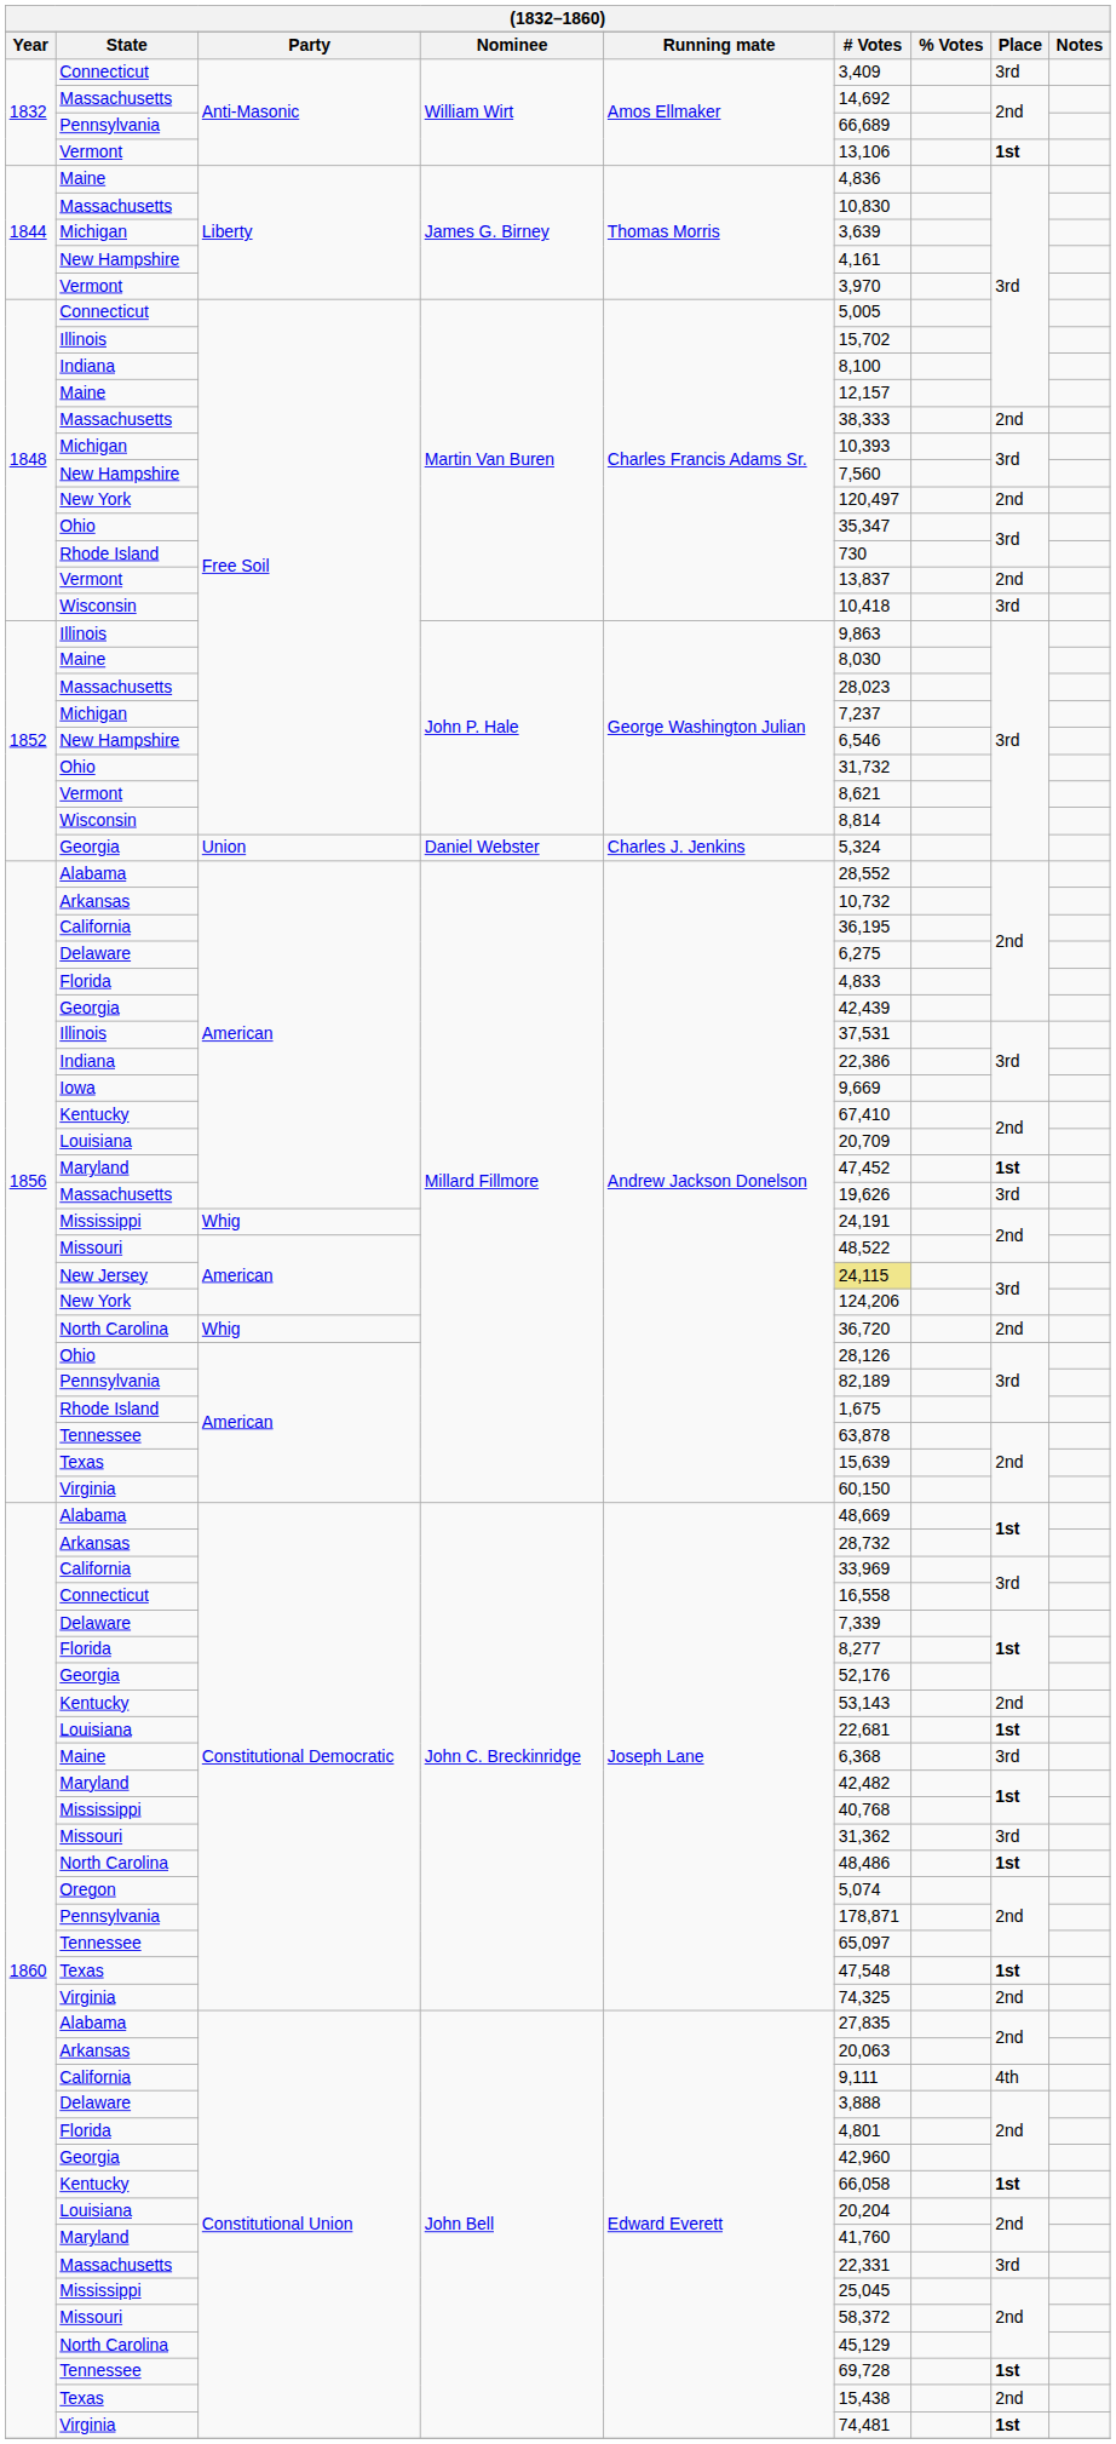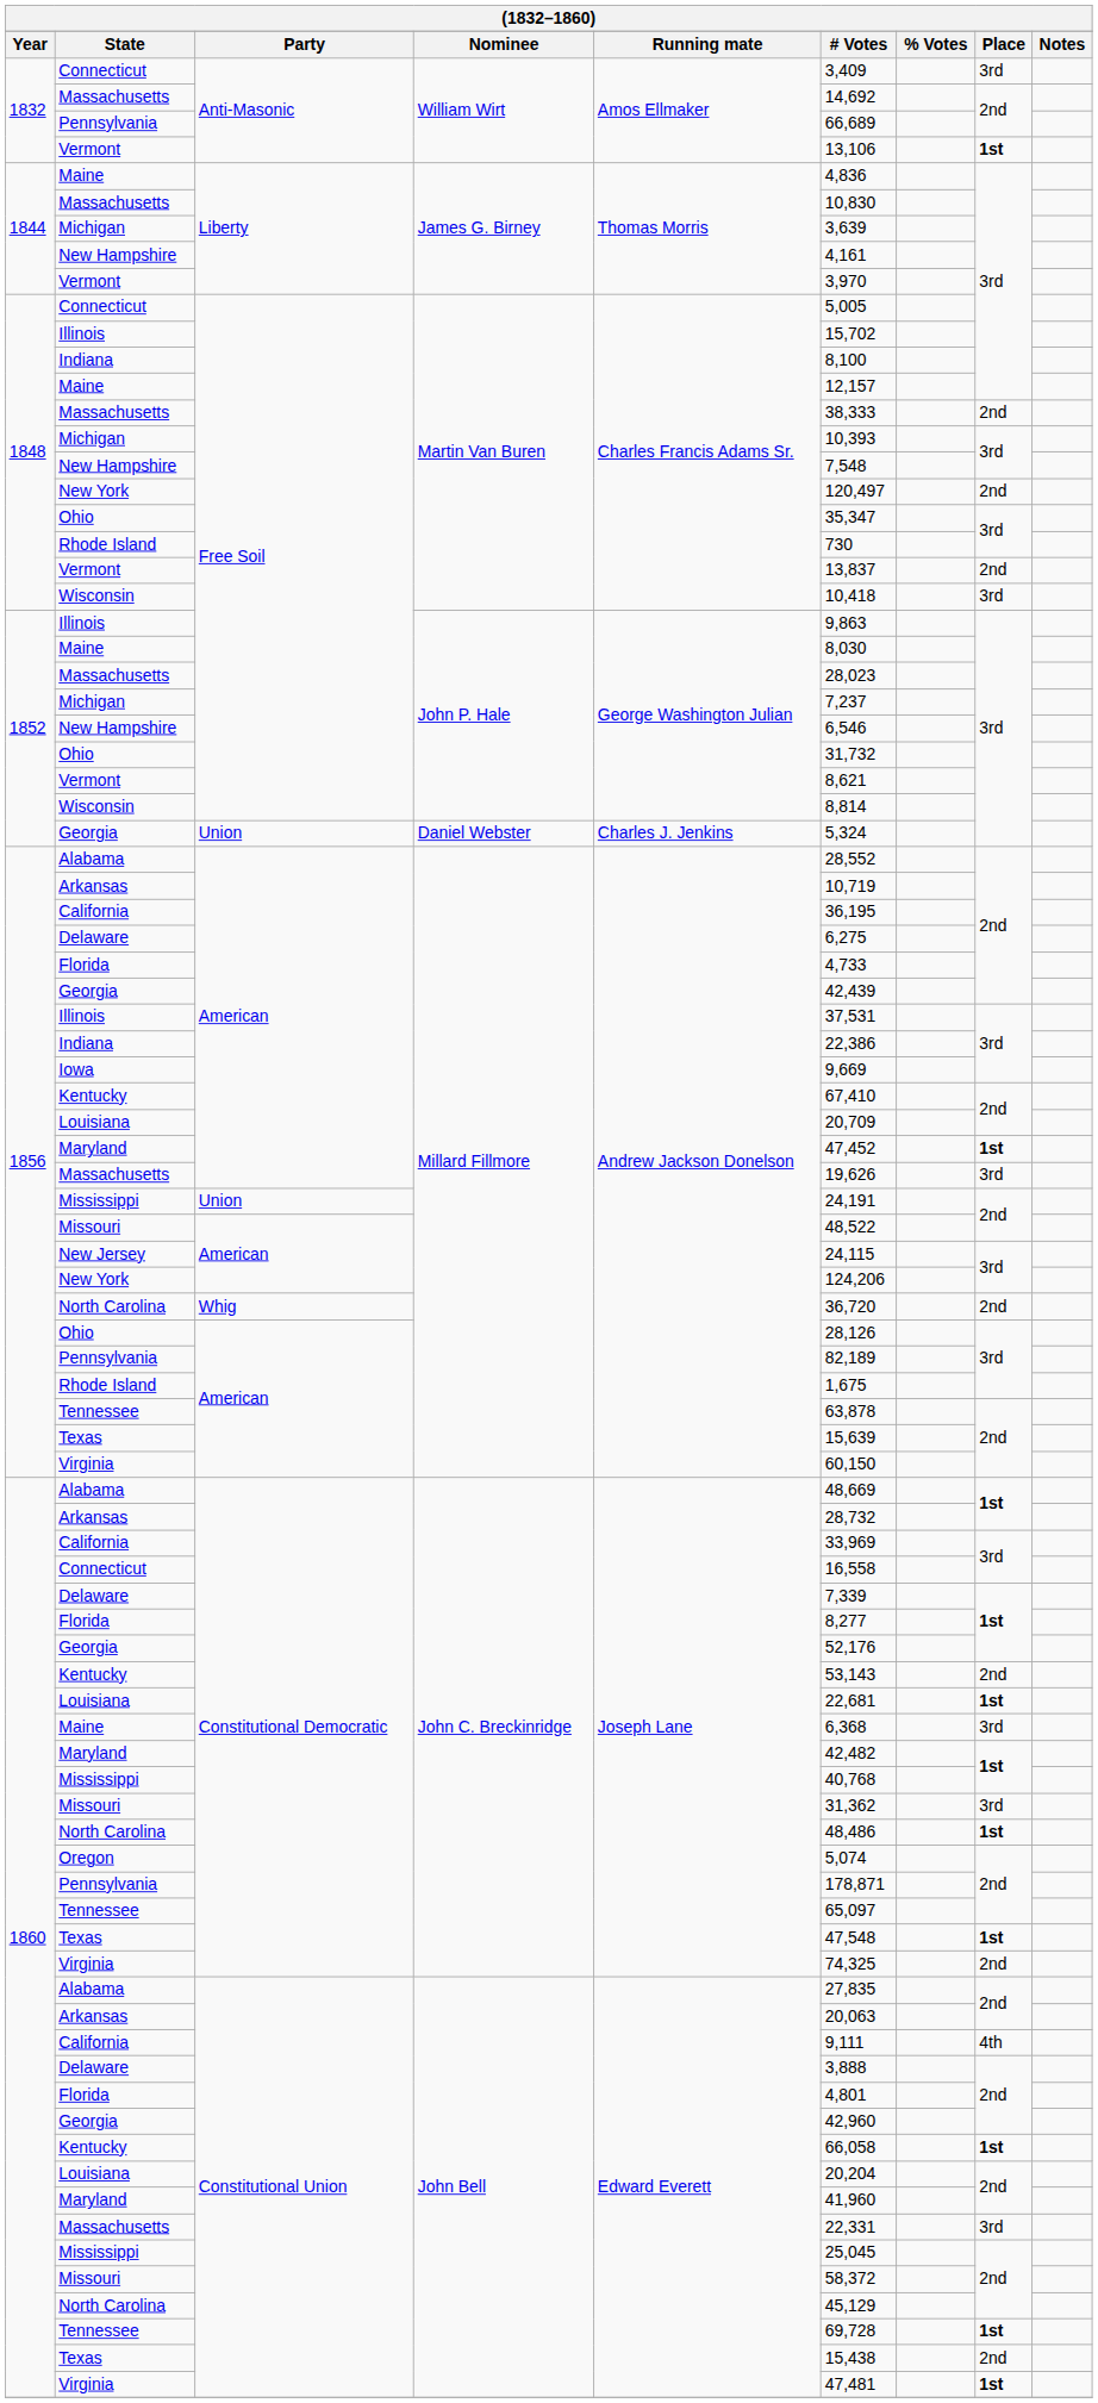New Hampshire / Martin Van Buren | # Votes: 7,560 -> 7,548
Arkansas / Millard Fillmore | # Votes: 10,732 -> 10,719
Florida / Millard Fillmore | # Votes: 4,833 -> 4,733
Mississippi / Millard Fillmore | Party: Whig -> Union
New Jersey | # Votes: khaki background -> no background
Maryland / John Bell | # Votes: 41,760 -> 41,960
Virginia / John Bell | # Votes: 74,481 -> 47,481
